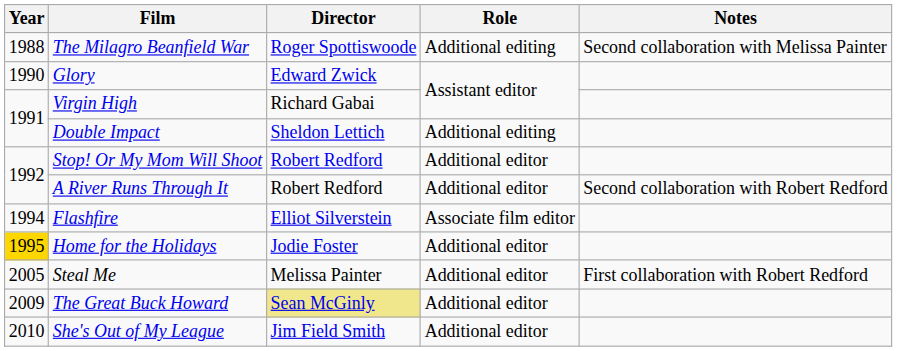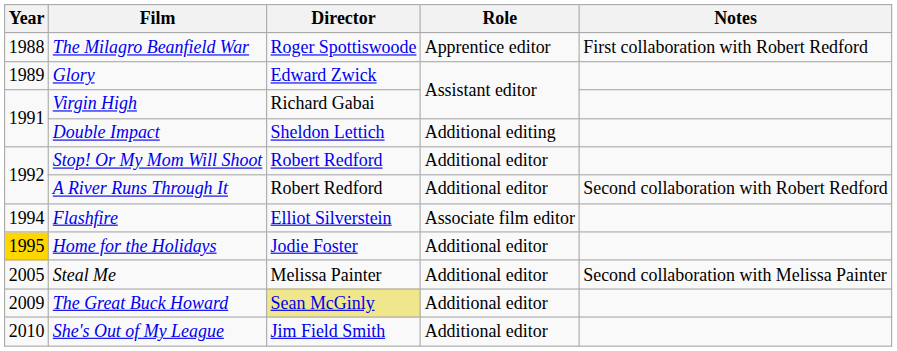The Milagro Beanfield War | Role: Additional editing -> Apprentice editor
The Milagro Beanfield War | Notes: Second collaboration with Melissa Painter -> First collaboration with Robert Redford
Glory | Year: 1990 -> 1989
Steal Me | Notes: First collaboration with Robert Redford -> Second collaboration with Melissa Painter
